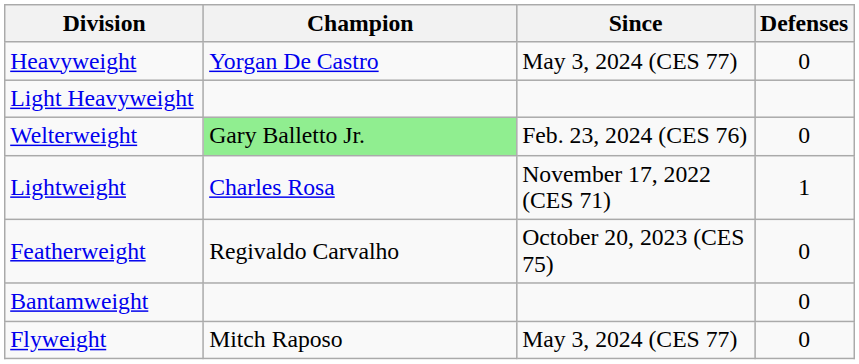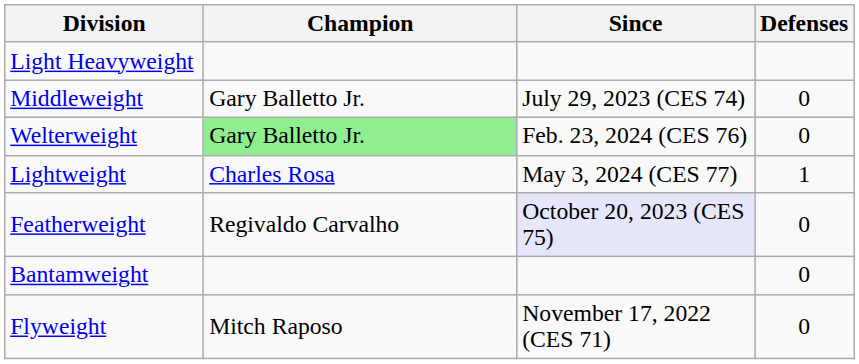- row: Heavyweight | Yorgan De Castro | May 3, 2024 (CES 77) | 0
+ row: Middleweight | Gary Balletto Jr. | July 29, 2023 (CES 74) | 0
Lightweight | Since: November 17, 2022 (CES 71) -> May 3, 2024 (CES 77)
Featherweight | Since: no background -> lavender background
Flyweight | Since: May 3, 2024 (CES 77) -> November 17, 2022 (CES 71)
